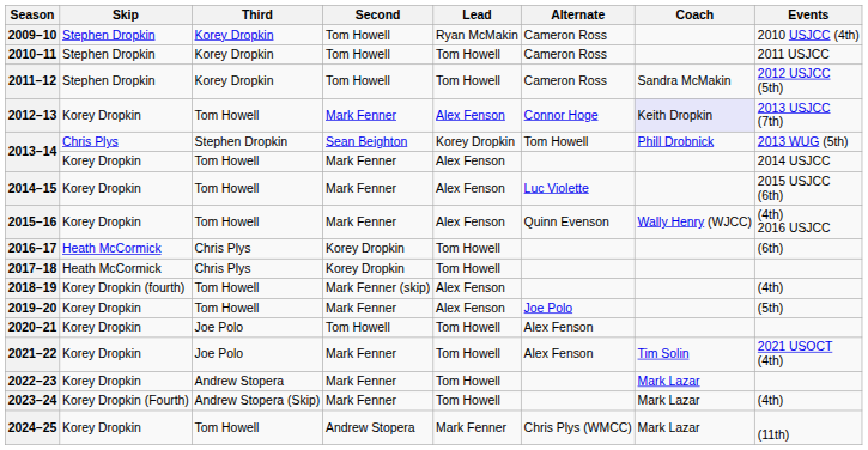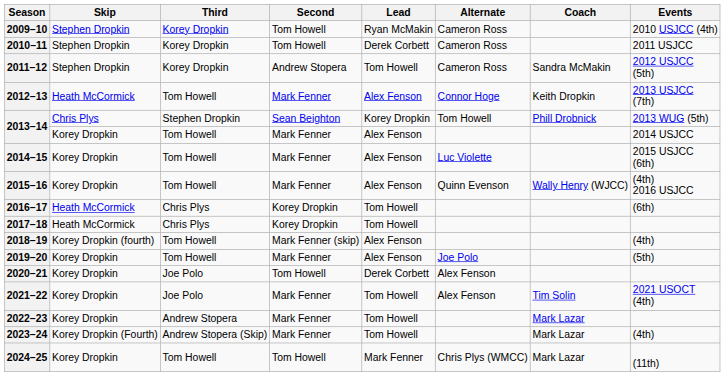2010–11 | Lead: Tom Howell -> Derek Corbett
2011–12 | Second: Tom Howell -> Andrew Stopera
2012–13 | Skip: Korey Dropkin -> Heath McCormick
2012–13 | Coach: lavender background -> no background
2020–21 | Lead: Tom Howell -> Derek Corbett
2024–25 | Second: Andrew Stopera -> Tom Howell
